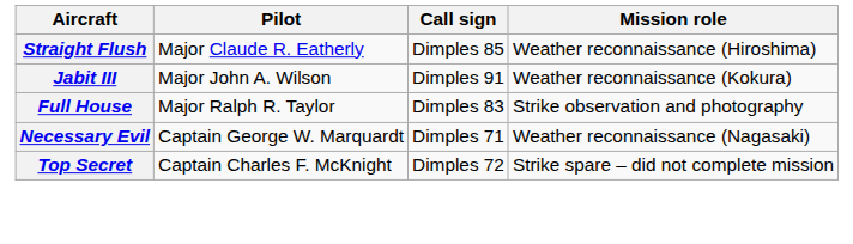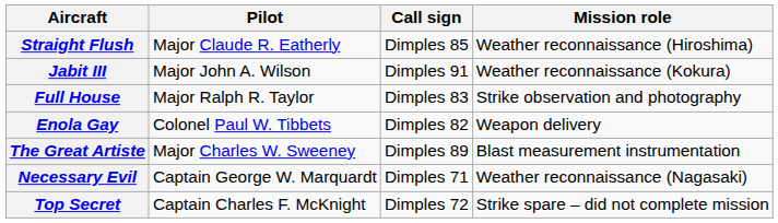+ row: Enola Gay | Colonel Paul W. Tibbets | Dimples 82 | Weapon delivery
+ row: The Great Artiste | Major Charles W. Sweeney | Dimples 89 | Blast measurement instrumentation
